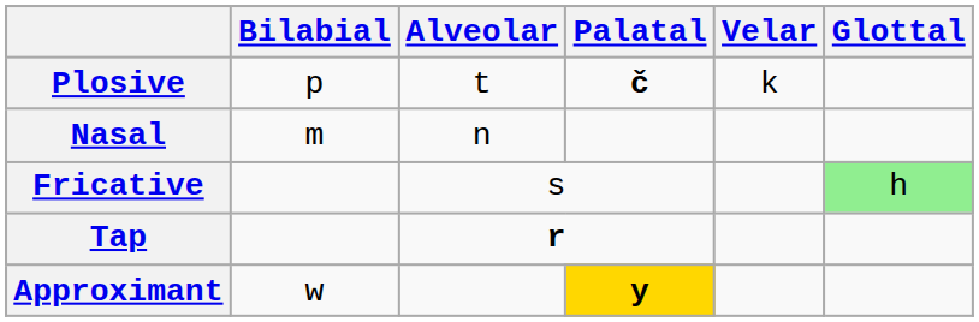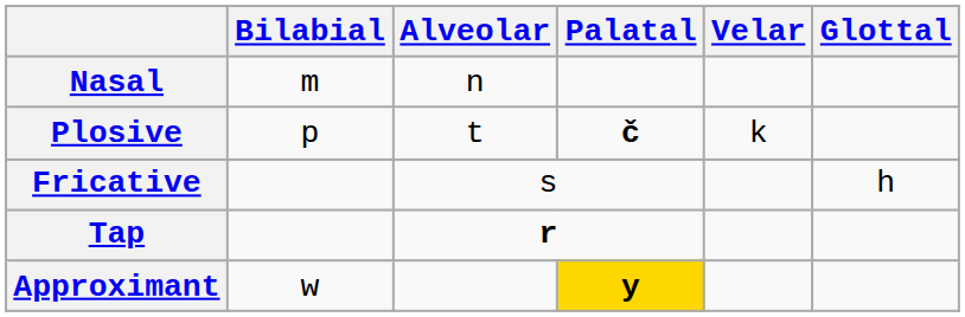rows swapped: Nasal <-> Plosive
Fricative | Glottal: lightgreen background -> no background
